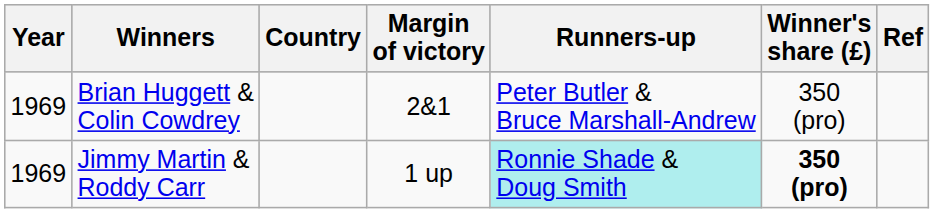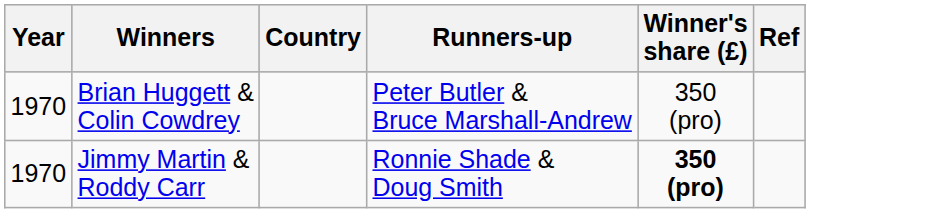- column: Margin of victory | 2&1 | 1 up
Brian Huggett & Colin Cowdrey | Year: 1969 -> 1970
Jimmy Martin & Roddy Carr | Year: 1969 -> 1970
Jimmy Martin & Roddy Carr | Runners-up: paleturquoise background -> no background
